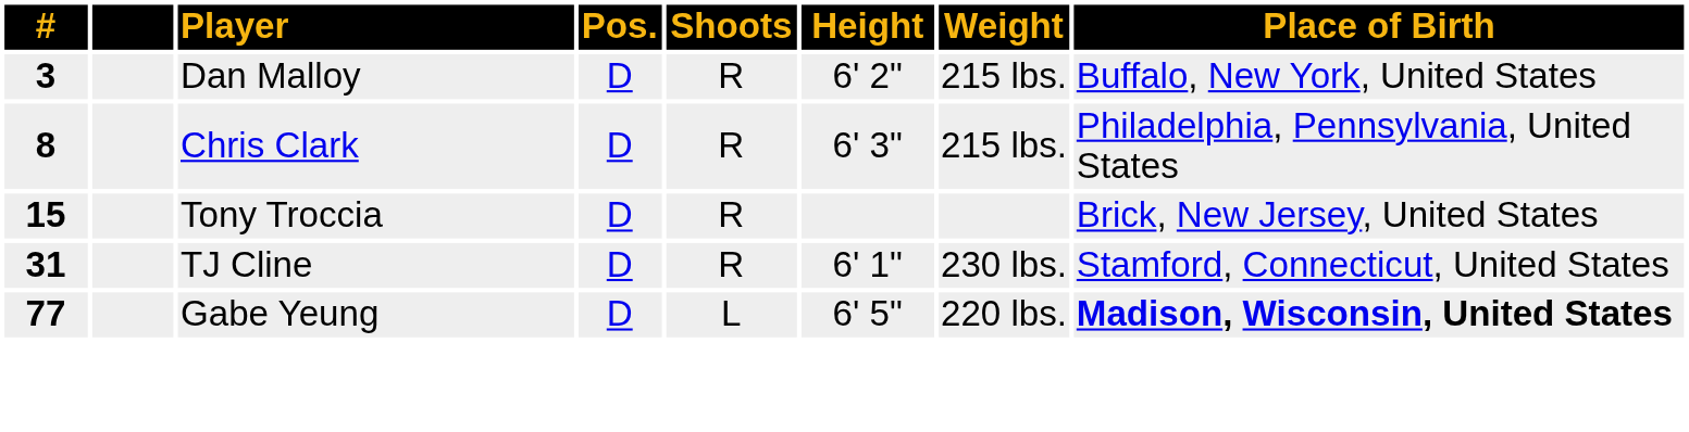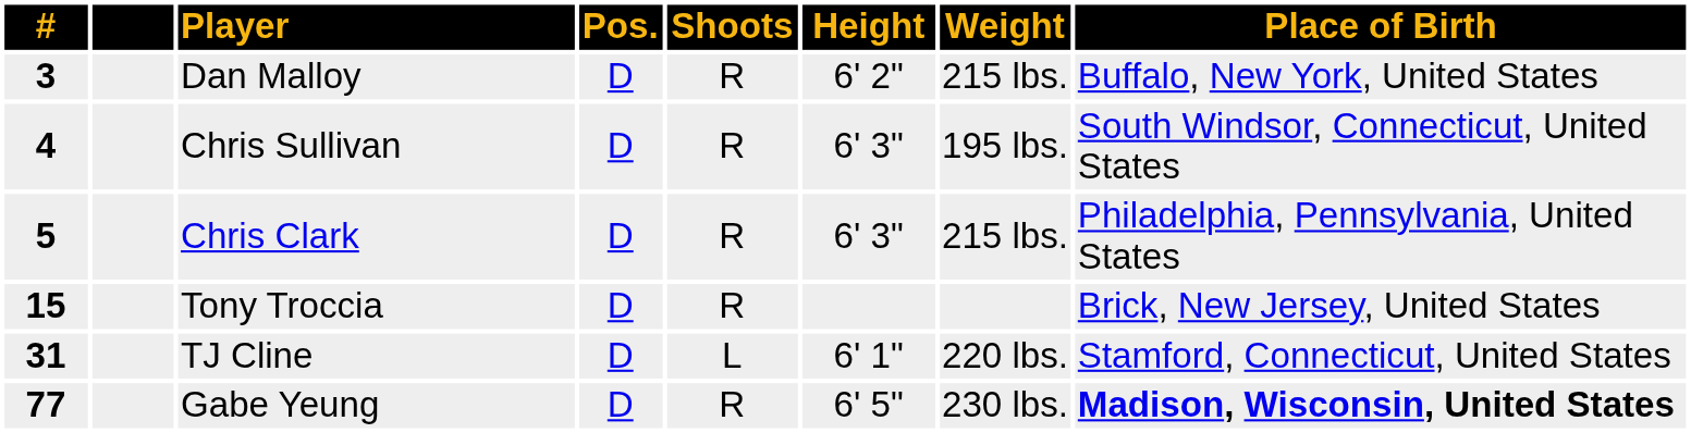+ row: 4 | Chris Sullivan | D | R | 6' 3" | 195 lbs. | South Windsor, Connecticut, United States
Chris Clark | #: 8 -> 5
TJ Cline | Shoots: R -> L
TJ Cline | Weight: 230 lbs. -> 220 lbs.
Gabe Yeung | Shoots: L -> R
Gabe Yeung | Weight: 220 lbs. -> 230 lbs.
